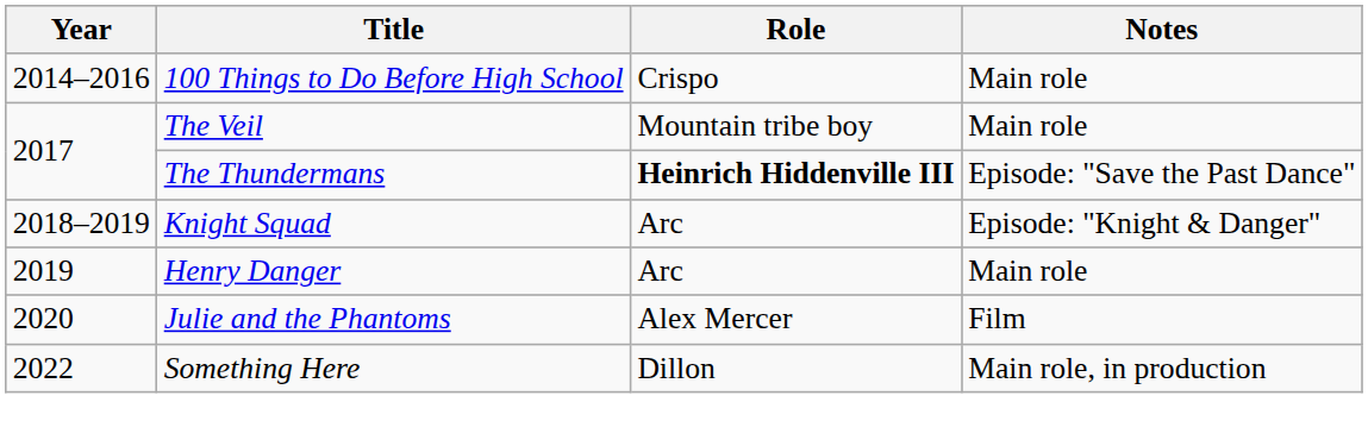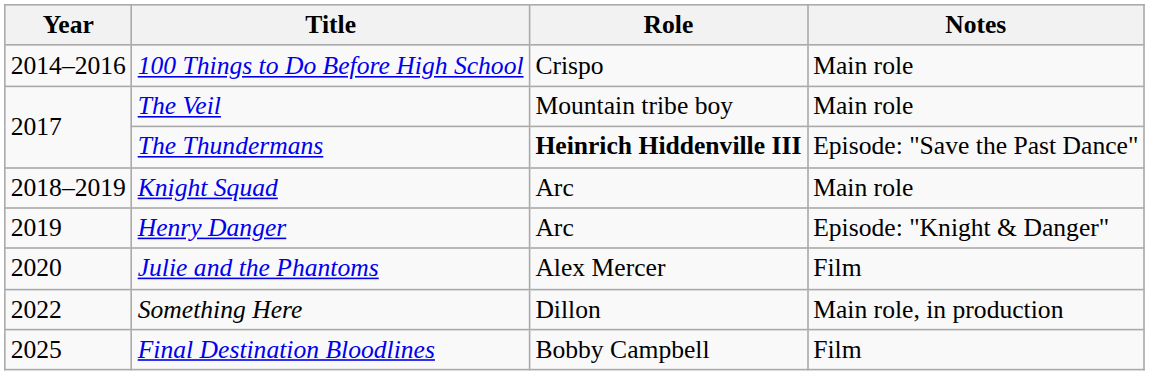Knight Squad | Notes: Episode: "Knight & Danger" -> Main role
Henry Danger | Notes: Main role -> Episode: "Knight & Danger"
+ row: 2025 | Final Destination Bloodlines | Bobby Campbell | Film
